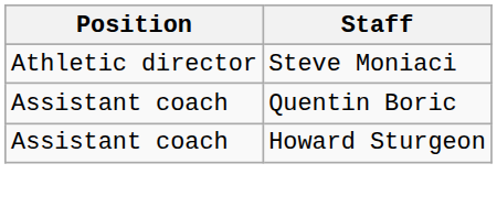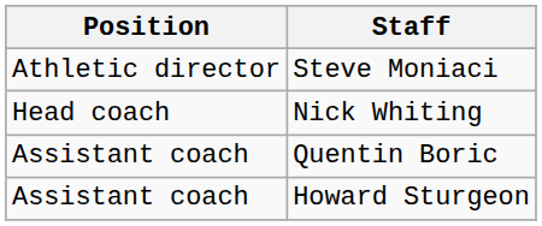+ row: Head coach | Nick Whiting
